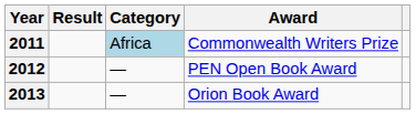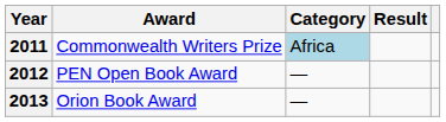columns swapped: Award <-> Result
